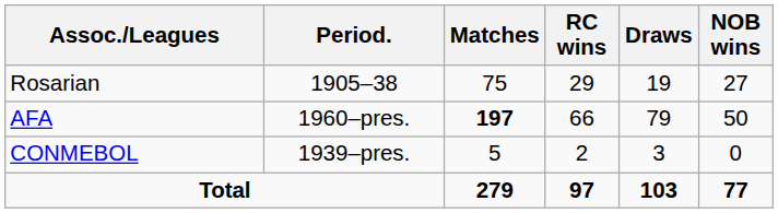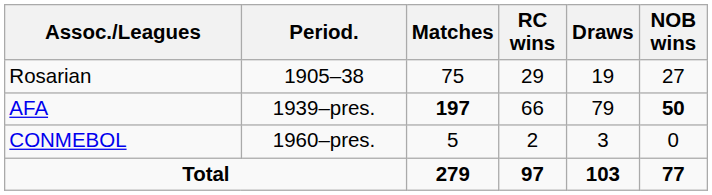AFA | Period.: 1960–pres. -> 1939–pres.
AFA | NOB wins: normal -> bold
CONMEBOL | Period.: 1939–pres. -> 1960–pres.
